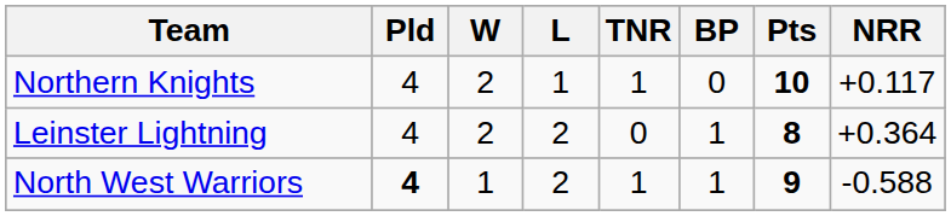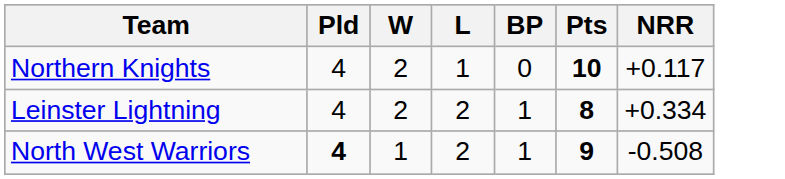- column: TNR | 1 | 0 | 1
Leinster Lightning | NRR: +0.364 -> +0.334
North West Warriors | NRR: -0.588 -> -0.508
